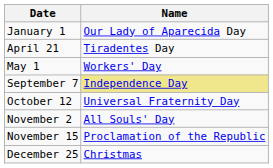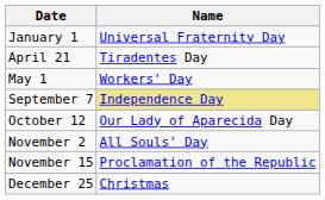January 1 | Name: Our Lady of Aparecida Day -> Universal Fraternity Day
October 12 | Name: Universal Fraternity Day -> Our Lady of Aparecida Day
